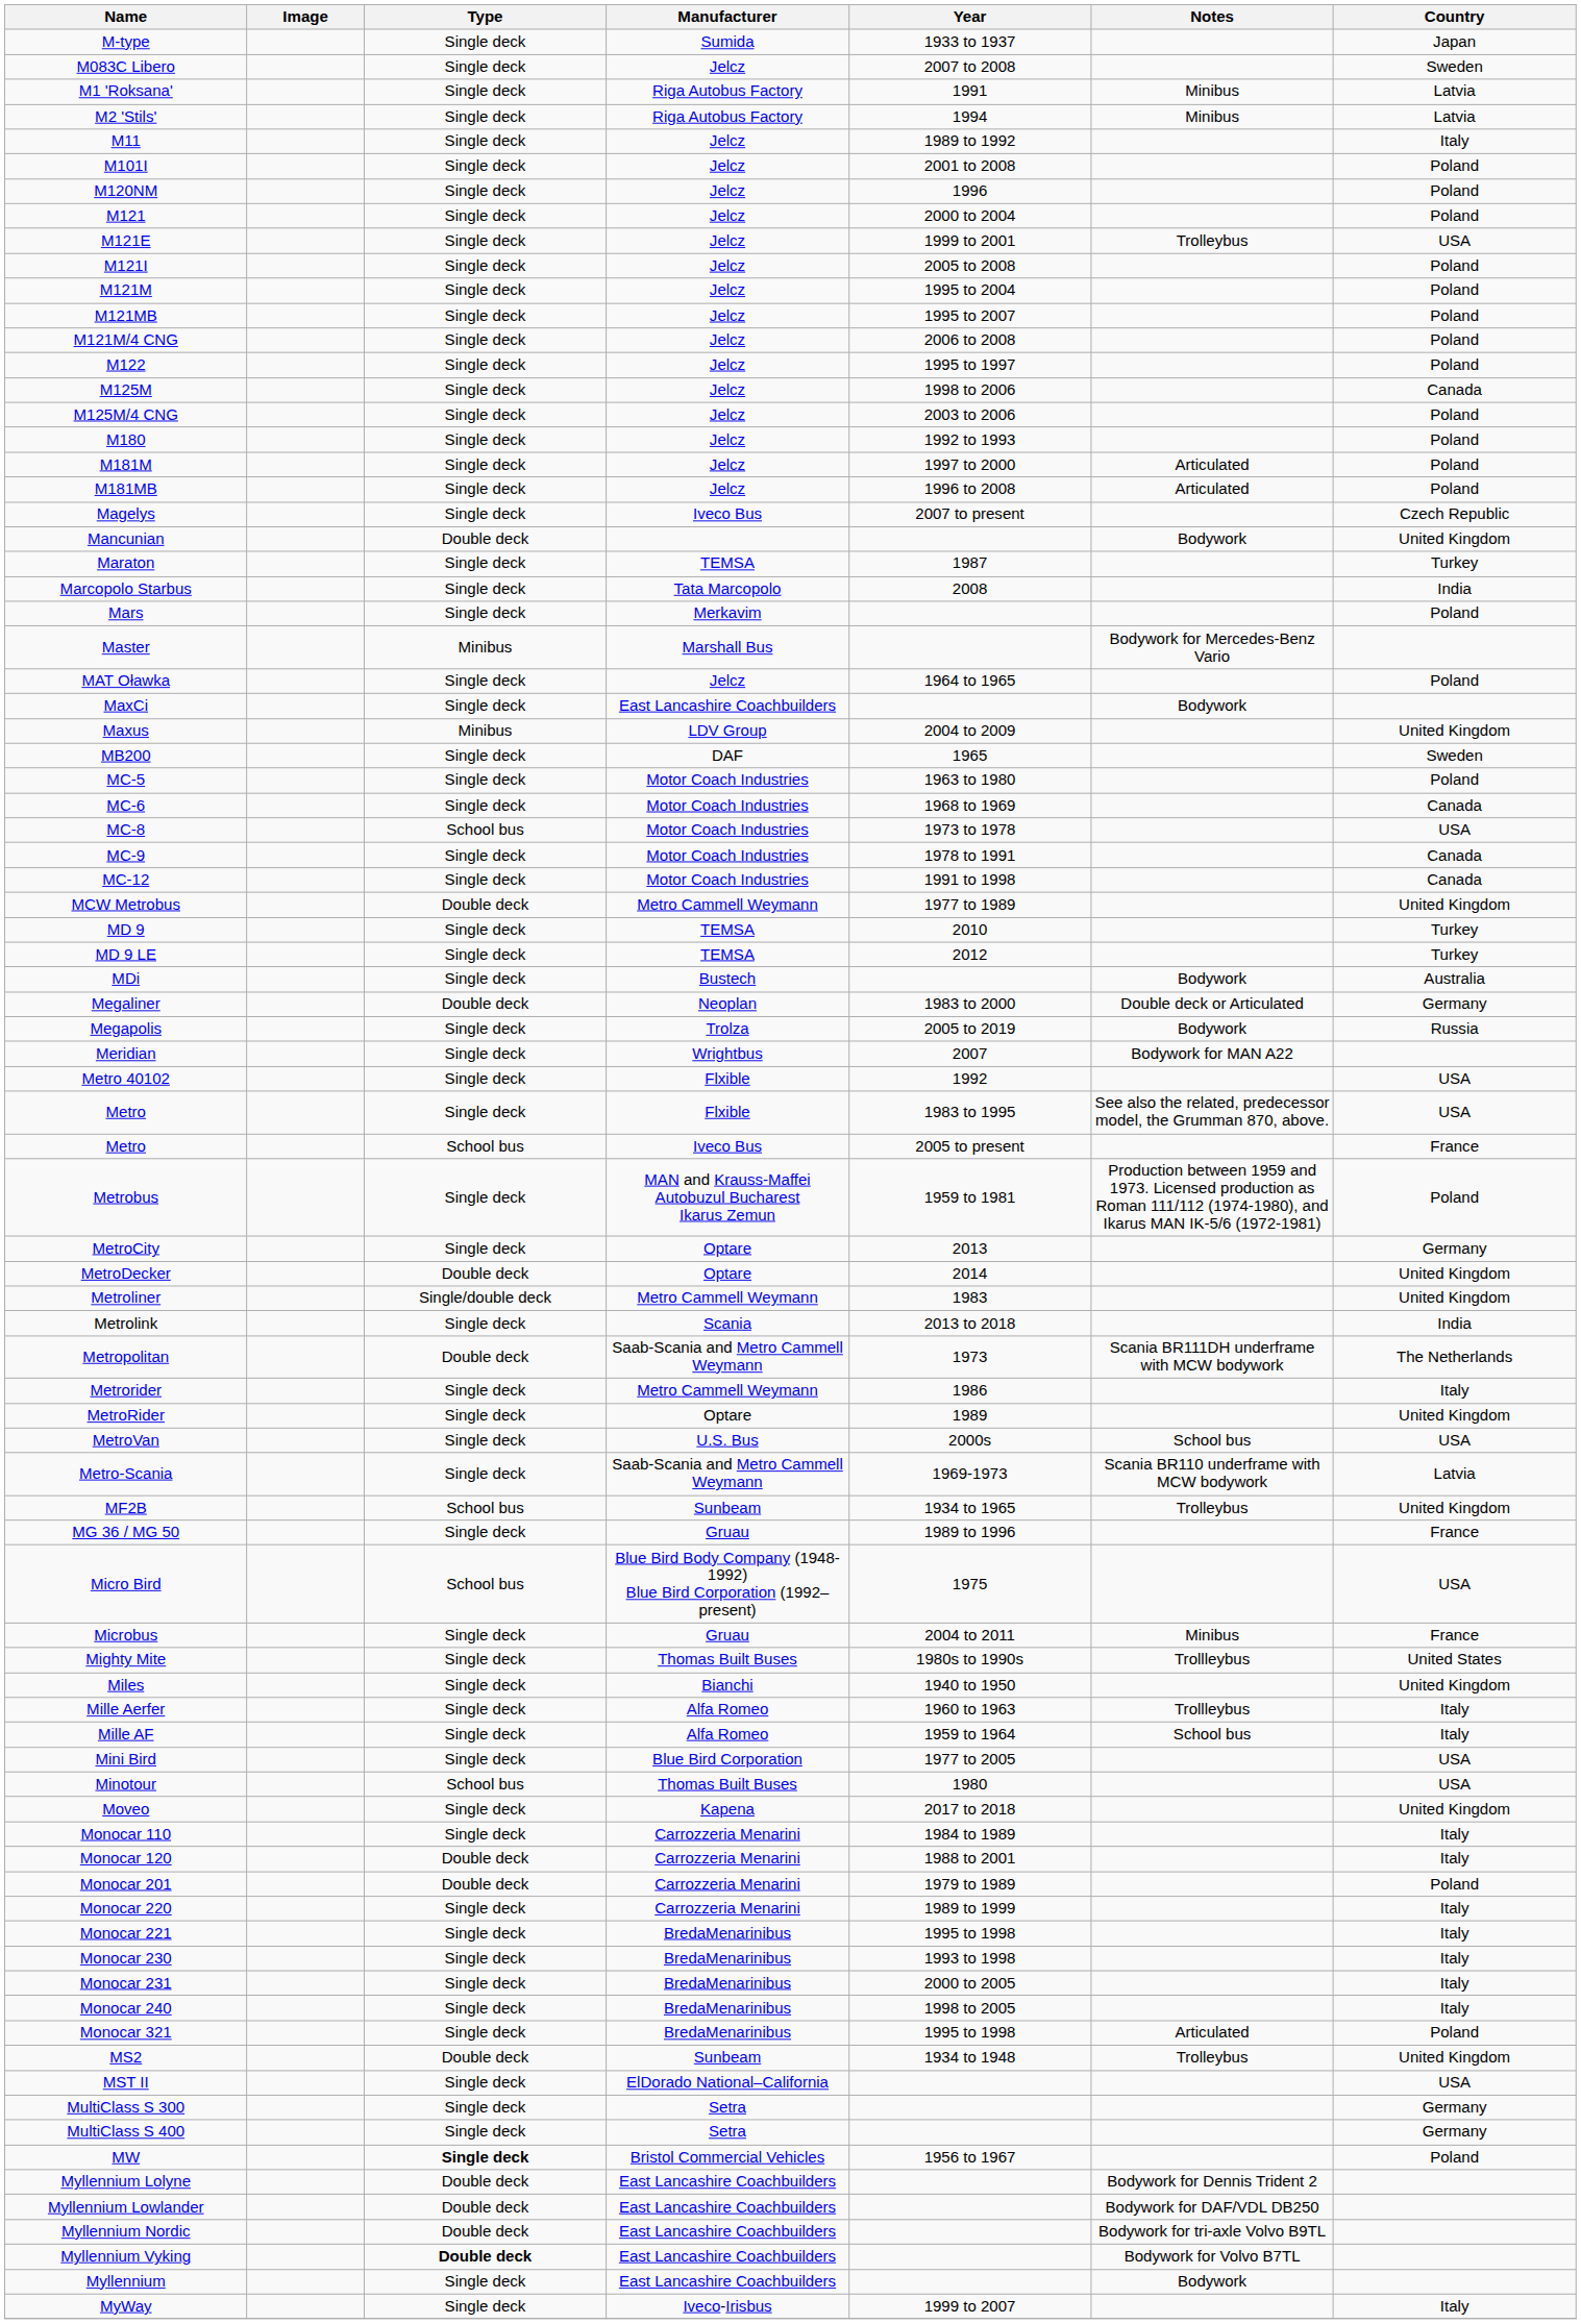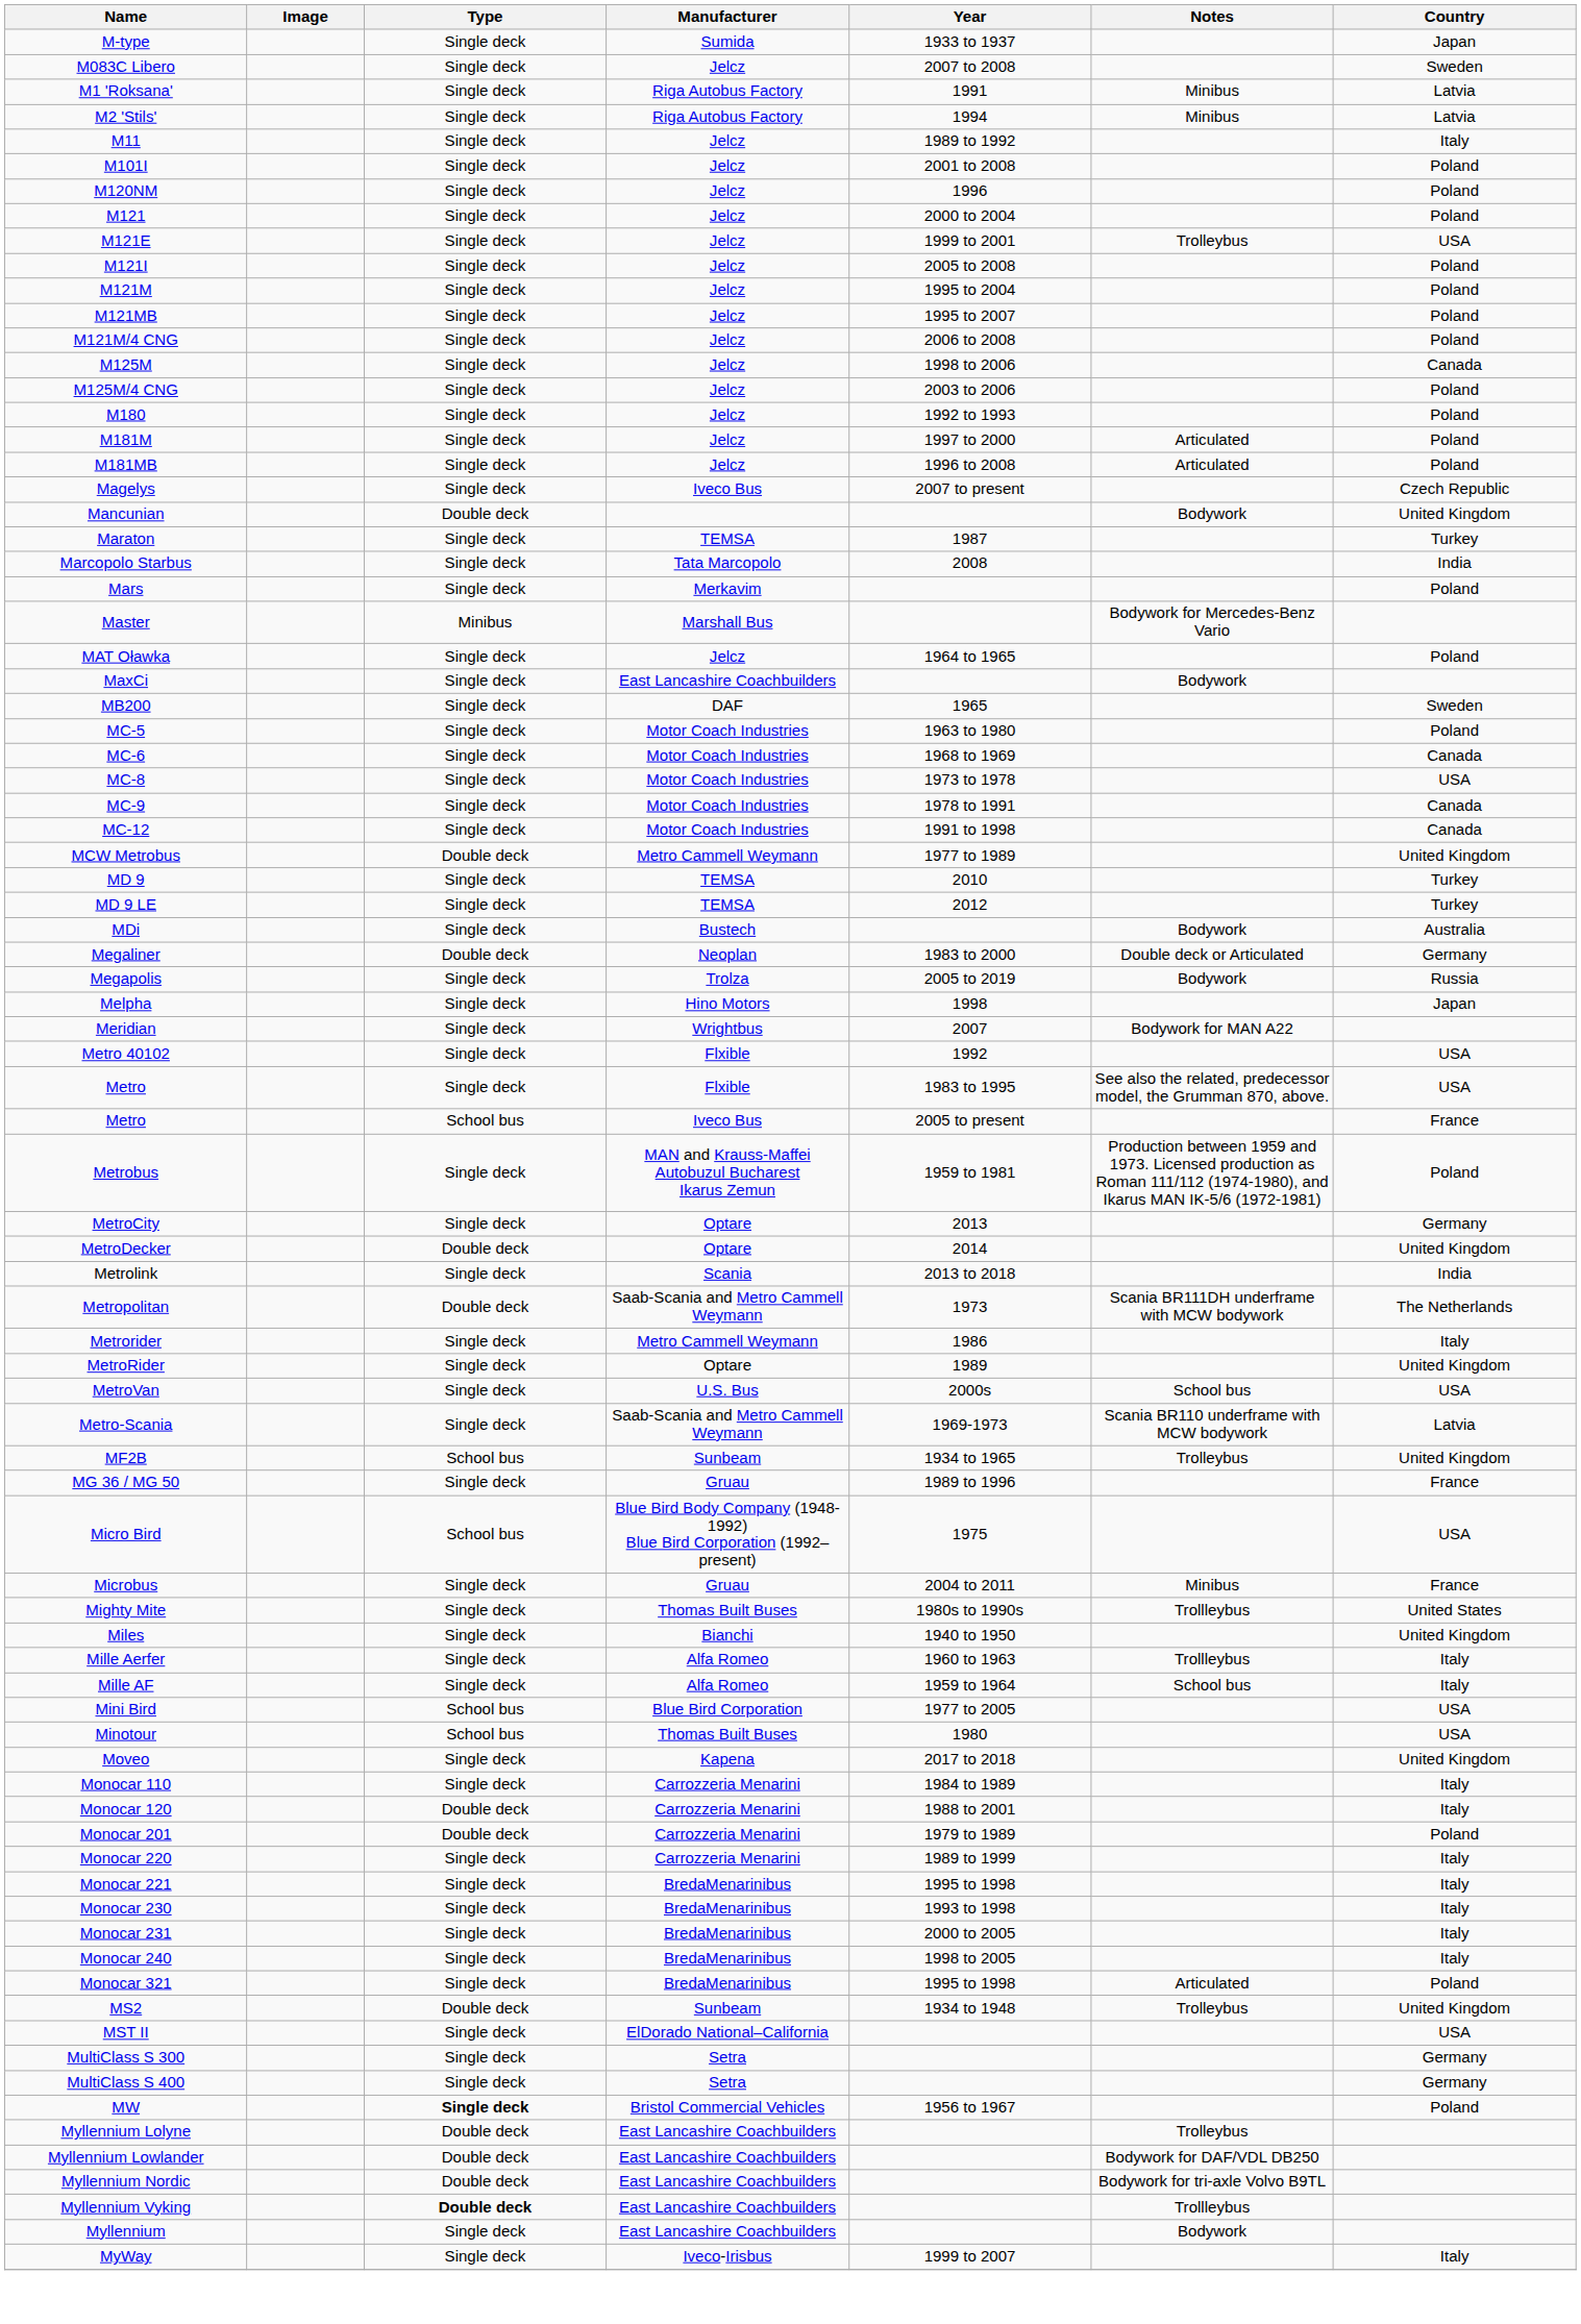- row: M122 | Single deck | Jelcz | 1995 to 1997 | Poland
- row: Maxus | Minibus | LDV Group | 2004 to 2009 | United Kingdom
MC-8 | Type: School bus -> Single deck
+ row: Melpha | Single deck | Hino Motors | 1998 | Japan
- row: Metroliner | Single/double deck | Metro Cammell Weymann | 1983 | United Kingdom
Mini Bird | Type: Single deck -> School bus
Myllennium Lolyne | Notes: Bodywork for Dennis Trident 2 -> Trolleybus
Myllennium Vyking | Notes: Bodywork for Volvo B7TL -> Trollleybus
